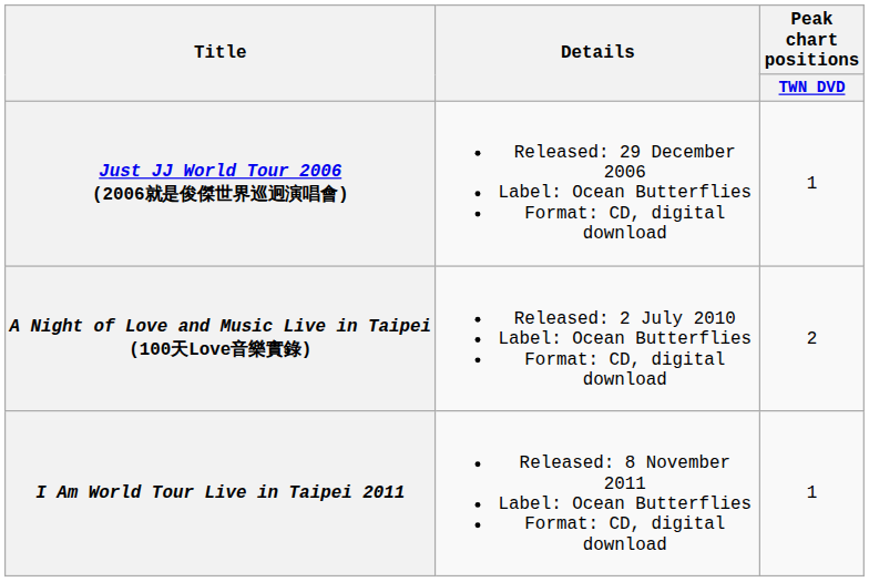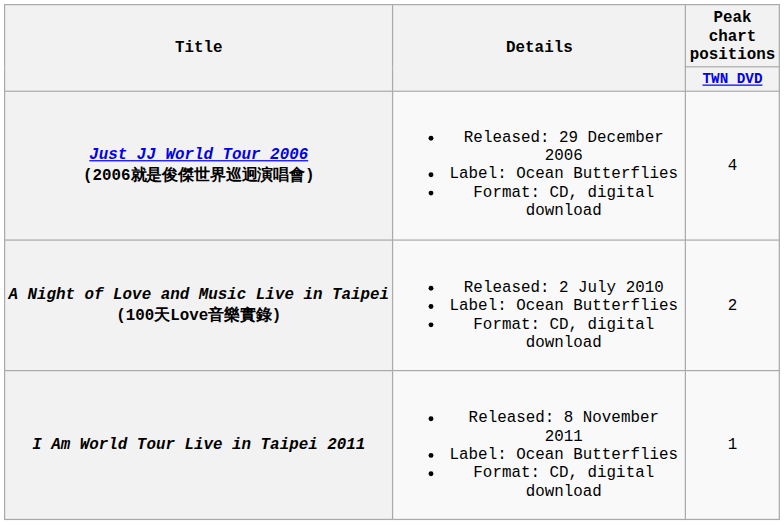Just JJ World Tour 2006 (2006就是俊傑世界巡迥演唱會) | Peak chart positions / TWN DVD: 1 -> 4
